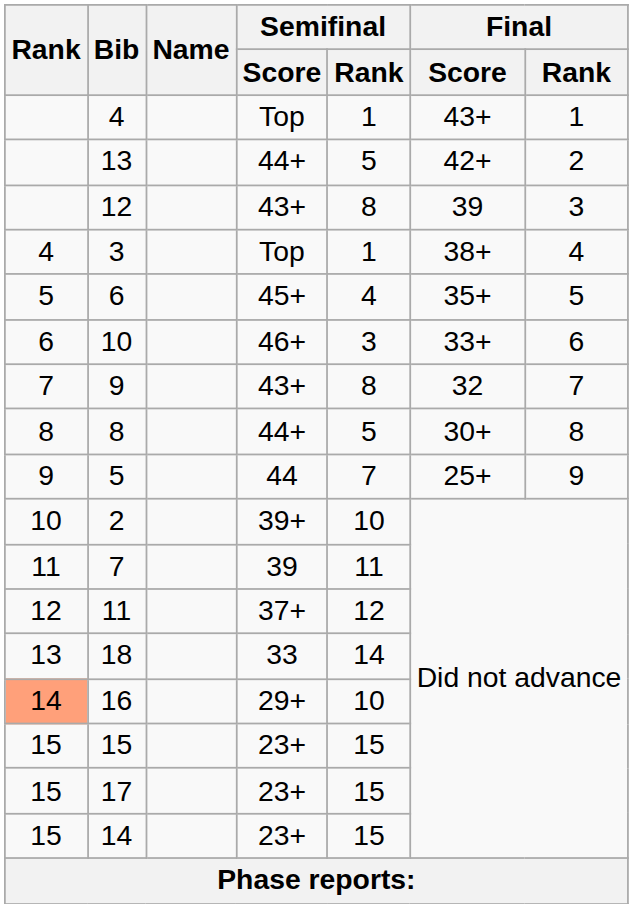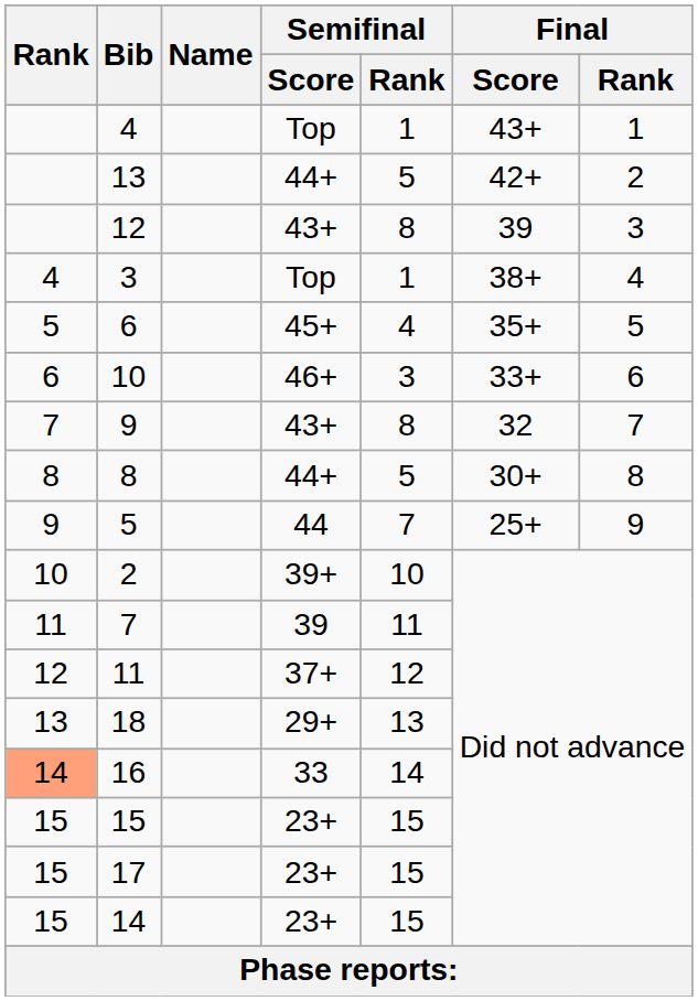18 | Semifinal / Score: 33 -> 29+
18 | Semifinal / Rank: 14 -> 13
16 | Semifinal / Score: 29+ -> 33
16 | Semifinal / Rank: 10 -> 14
